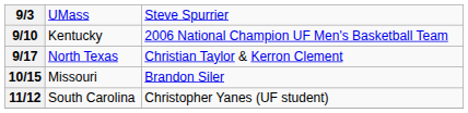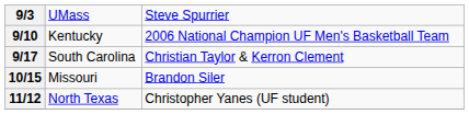9/17 | column 2: North Texas -> South Carolina
11/12 | column 2: South Carolina -> North Texas
